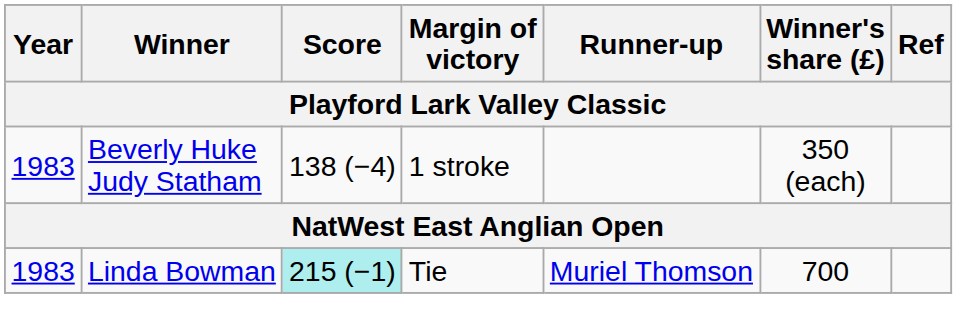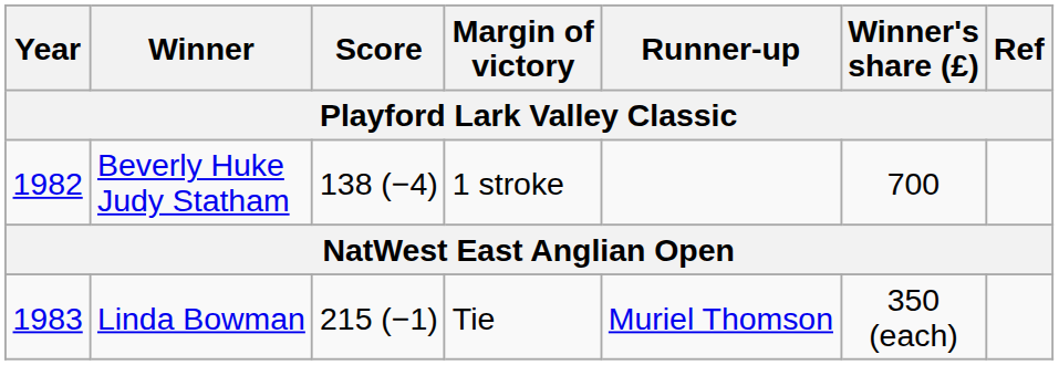Beverly Huke Judy Statham | Year: 1983 -> 1982
Beverly Huke Judy Statham | Winner's share (£): 350 (each) -> 700
Linda Bowman | Score: paleturquoise background -> no background
Linda Bowman | Winner's share (£): 700 -> 350 (each)
